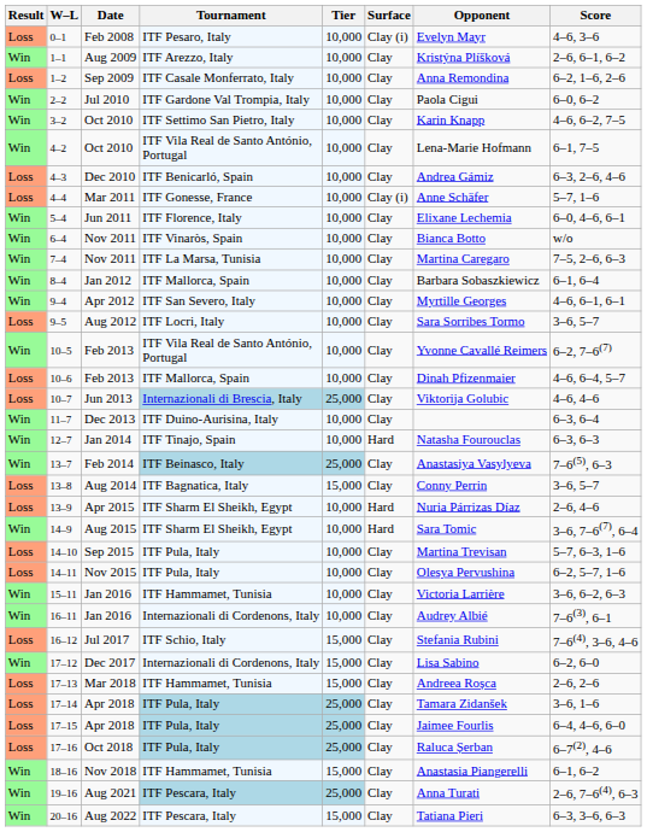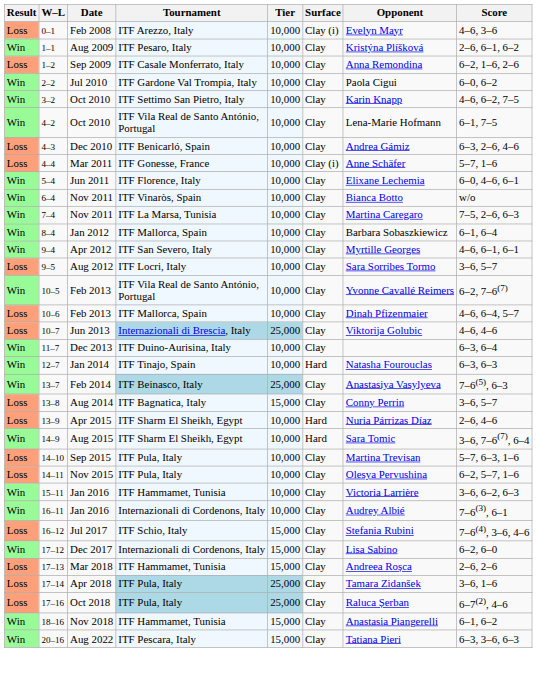0–1 | Tournament: ITF Pesaro, Italy -> ITF Arezzo, Italy
1–1 | Tournament: ITF Arezzo, Italy -> ITF Pesaro, Italy
- row: Loss | 17–15 | Apr 2018 | ITF Pula, Italy | 25,000 | Clay | Jaimee Fourlis | 6–4, 4–6, 6–0
- row: Win | 19–16 | Aug 2021 | ITF Pescara, Italy | 25,000 | Clay | Anna Turati | 2–6, 7–6(4), 6–3
